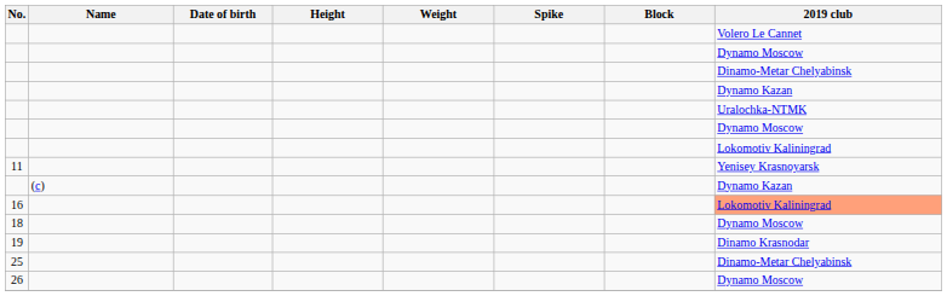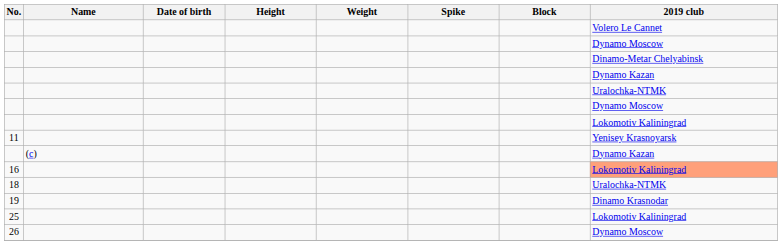18 | 2019 club: Dynamo Moscow -> Uralochka-NTMK
25 | 2019 club: Dinamo-Metar Chelyabinsk -> Lokomotiv Kaliningrad
